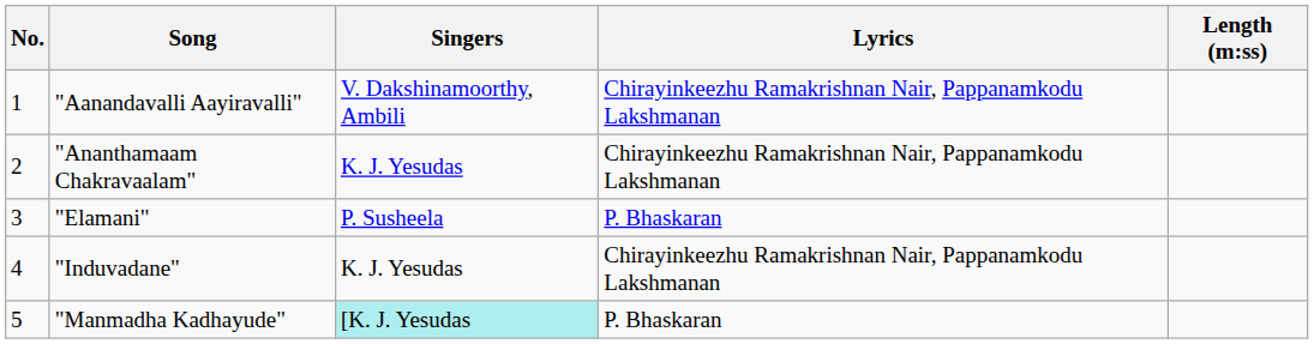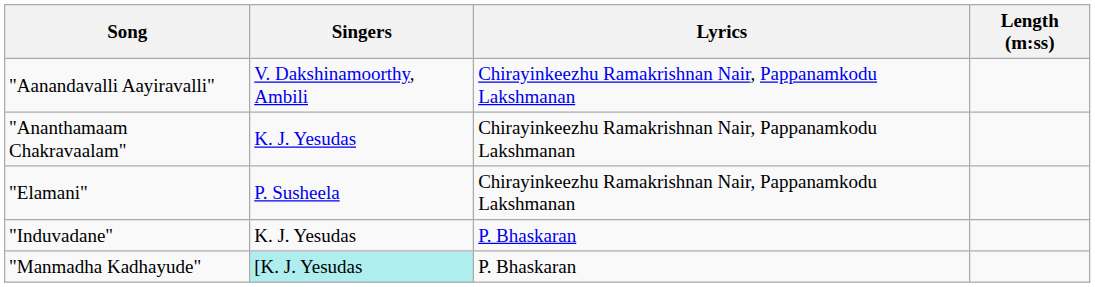- column: No. | 1 | 2 | 3 | 4 | 5
"Elamani" | Lyrics: P. Bhaskaran -> Chirayinkeezhu Ramakrishnan Nair, Pappanamkodu Lakshmanan
"Induvadane" | Lyrics: Chirayinkeezhu Ramakrishnan Nair, Pappanamkodu Lakshmanan -> P. Bhaskaran
